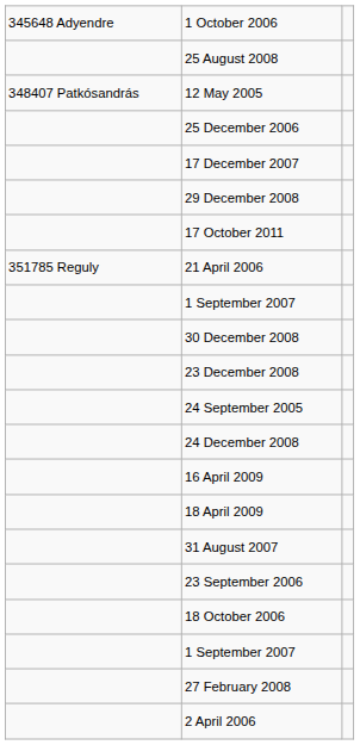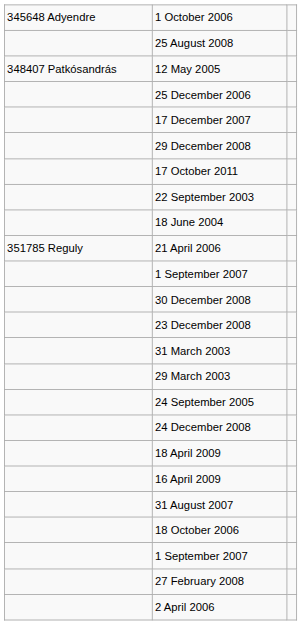+ row: 22 September 2003
+ row: 18 June 2004
+ row: 31 March 2003
+ row: 29 March 2003
rows swapped: 16 April 2009 <-> 18 April 2009
- row: 23 September 2006
